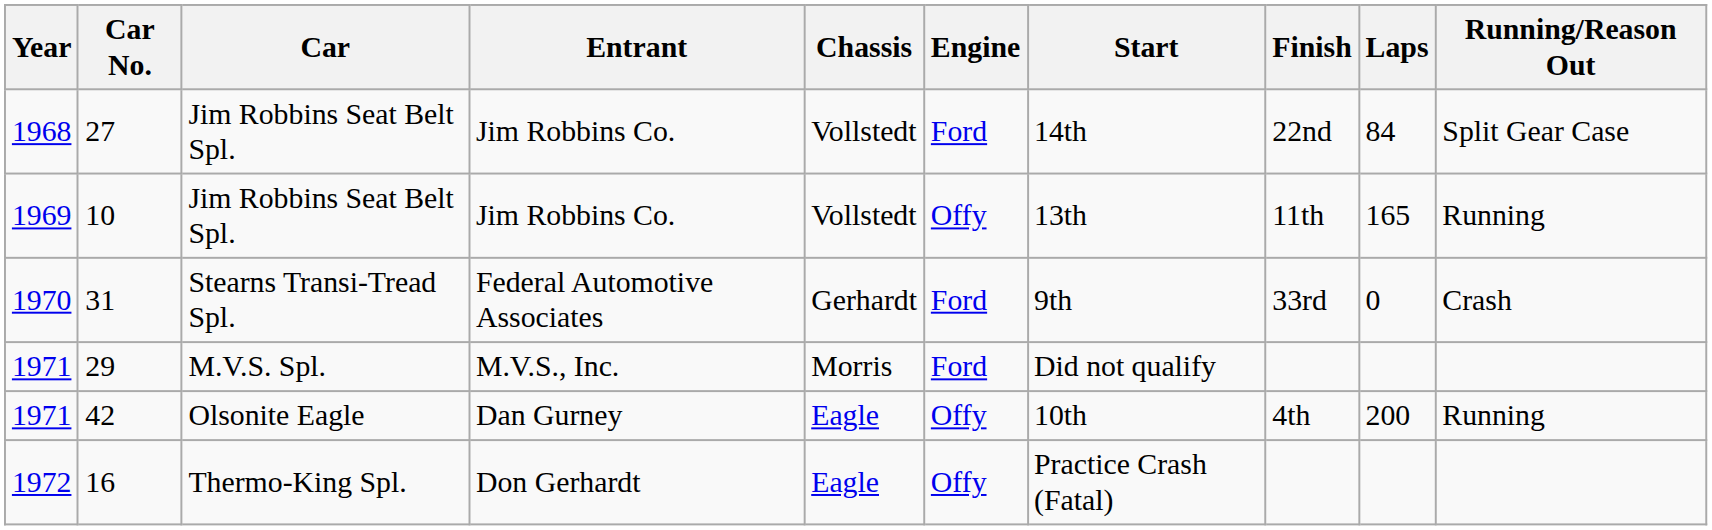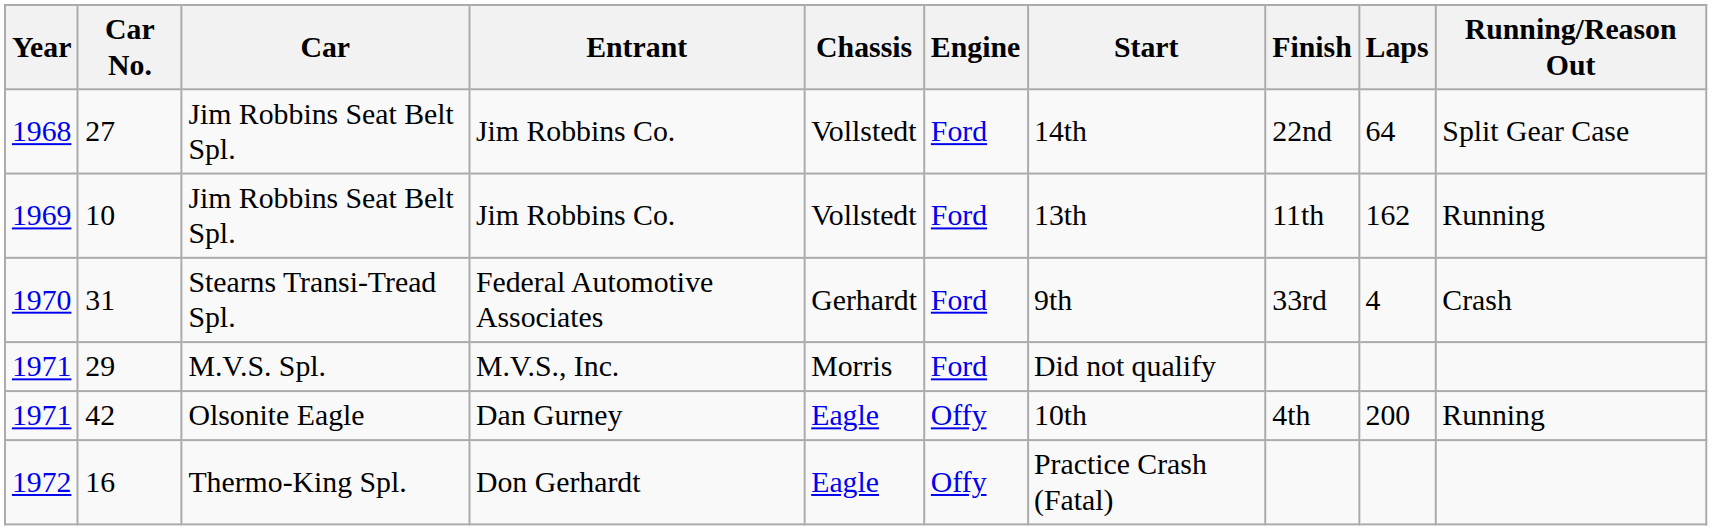27 | Laps: 84 -> 64
10 | Engine: Offy -> Ford
10 | Laps: 165 -> 162
31 | Laps: 0 -> 4
